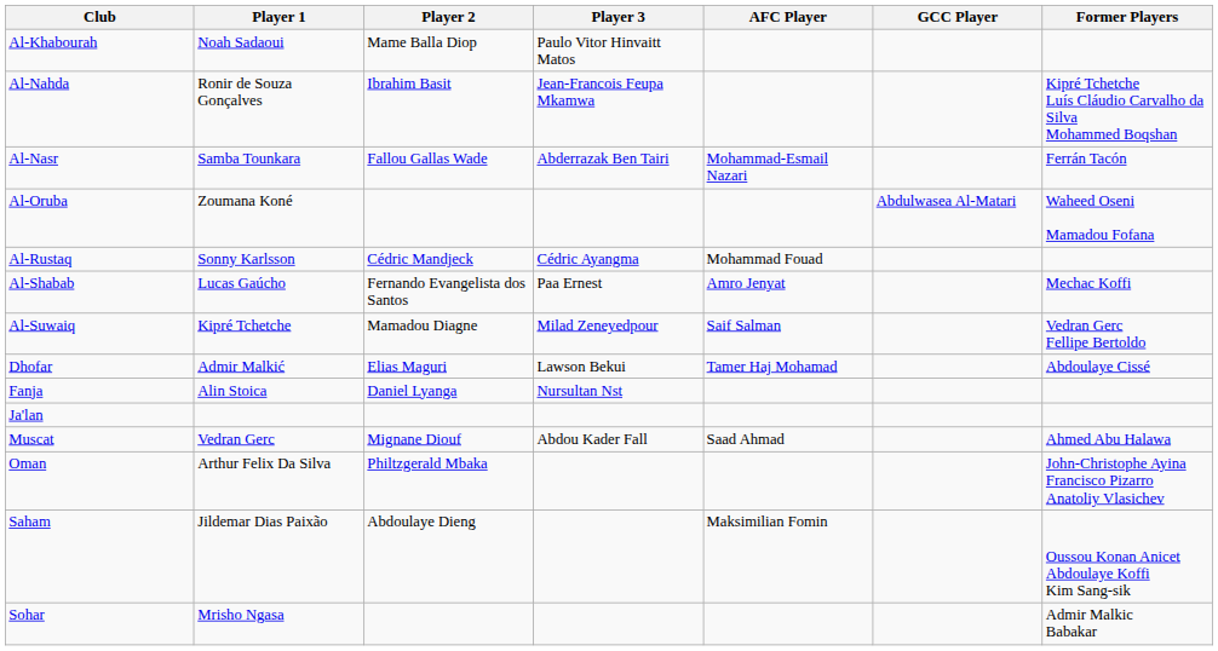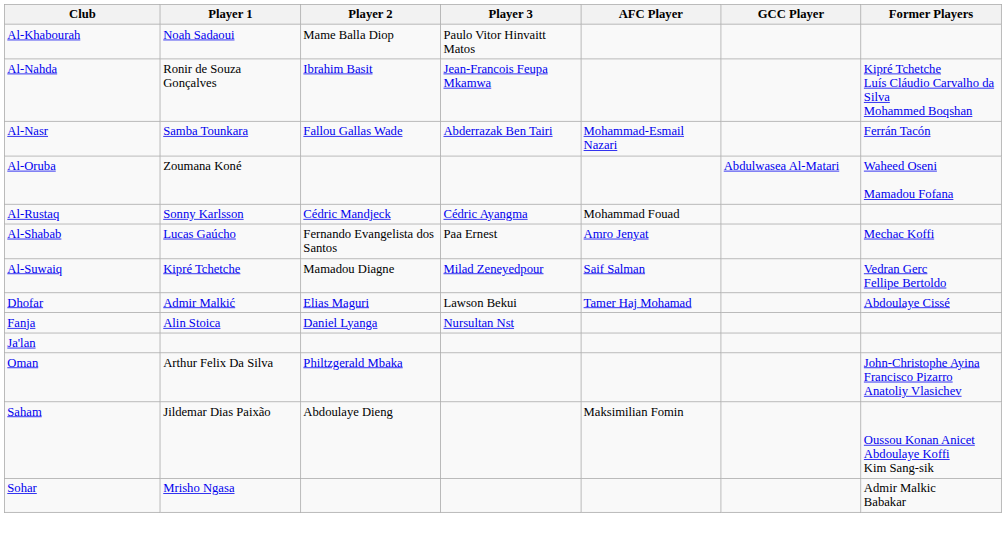- row: Muscat | Vedran Gerc | Mignane Diouf | Abdou Kader Fall | Saad Ahmad | Ahmed Abu Halawa
